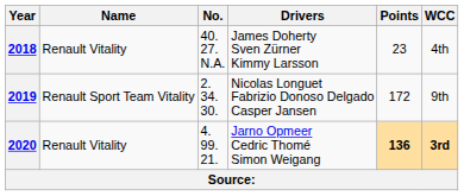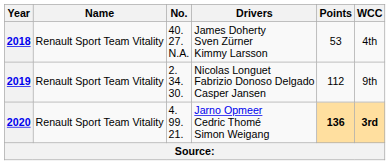2018 | Name: Renault Vitality -> Renault Sport Team Vitality
2018 | Points: 23 -> 53
2019 | Points: 172 -> 112
2020 | Name: Renault Vitality -> Renault Sport Team Vitality
